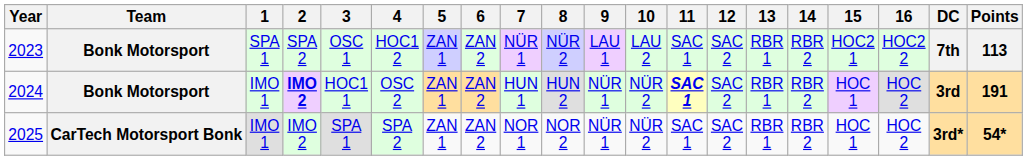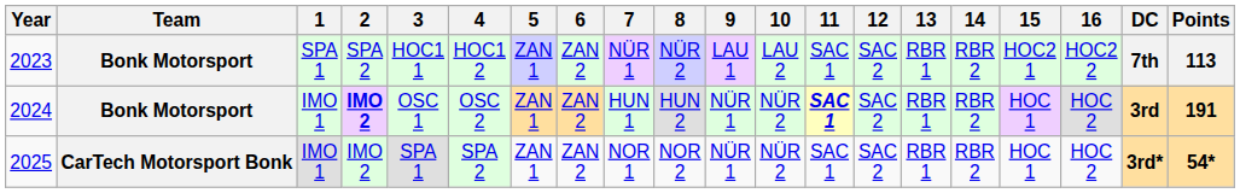2023 | 3: OSC 1 -> HOC1 1
2024 | 3: HOC1 1 -> OSC 1
